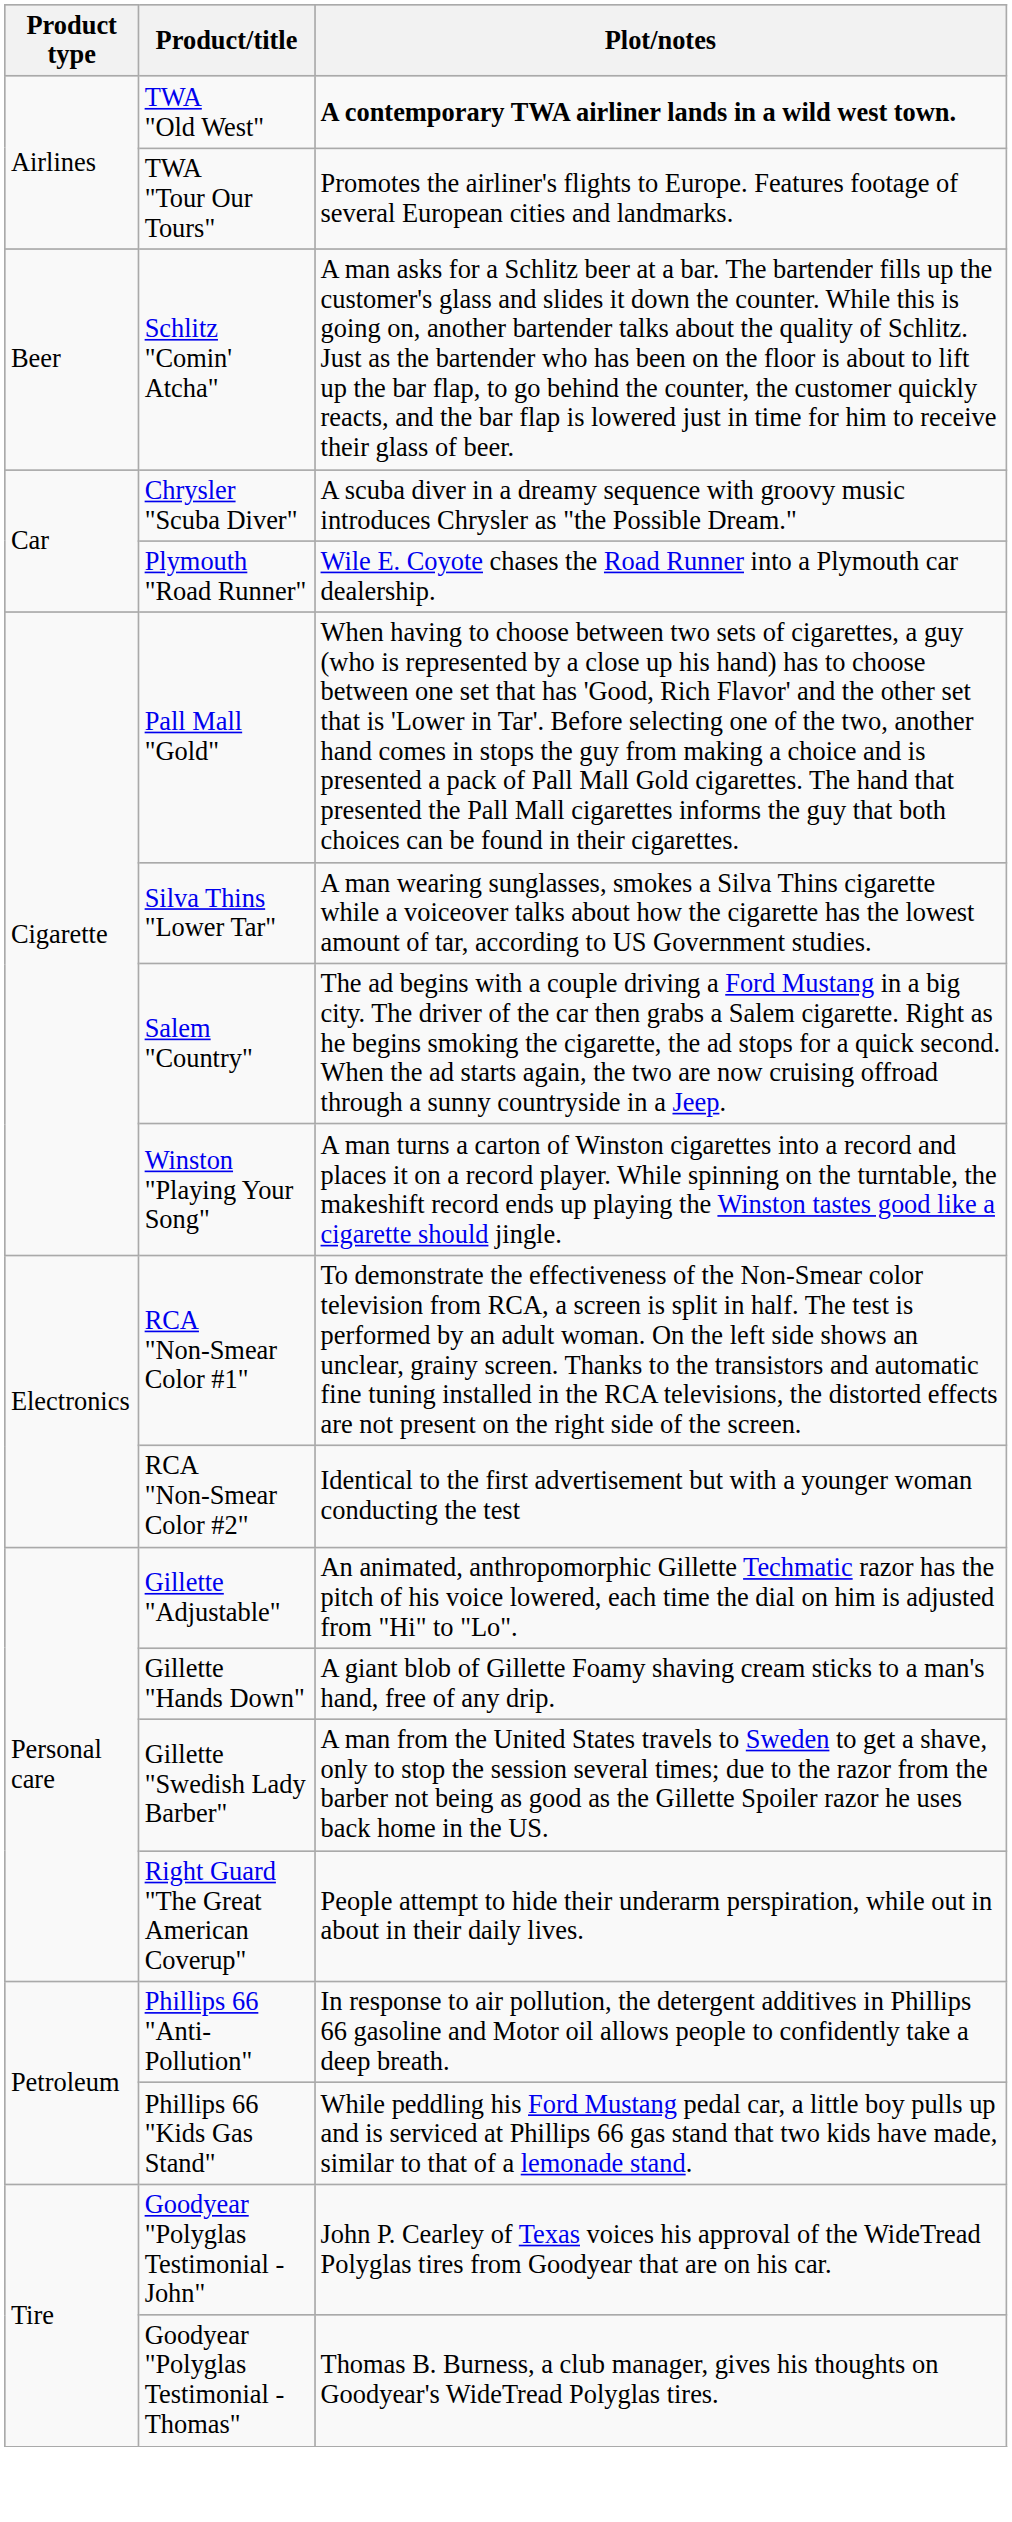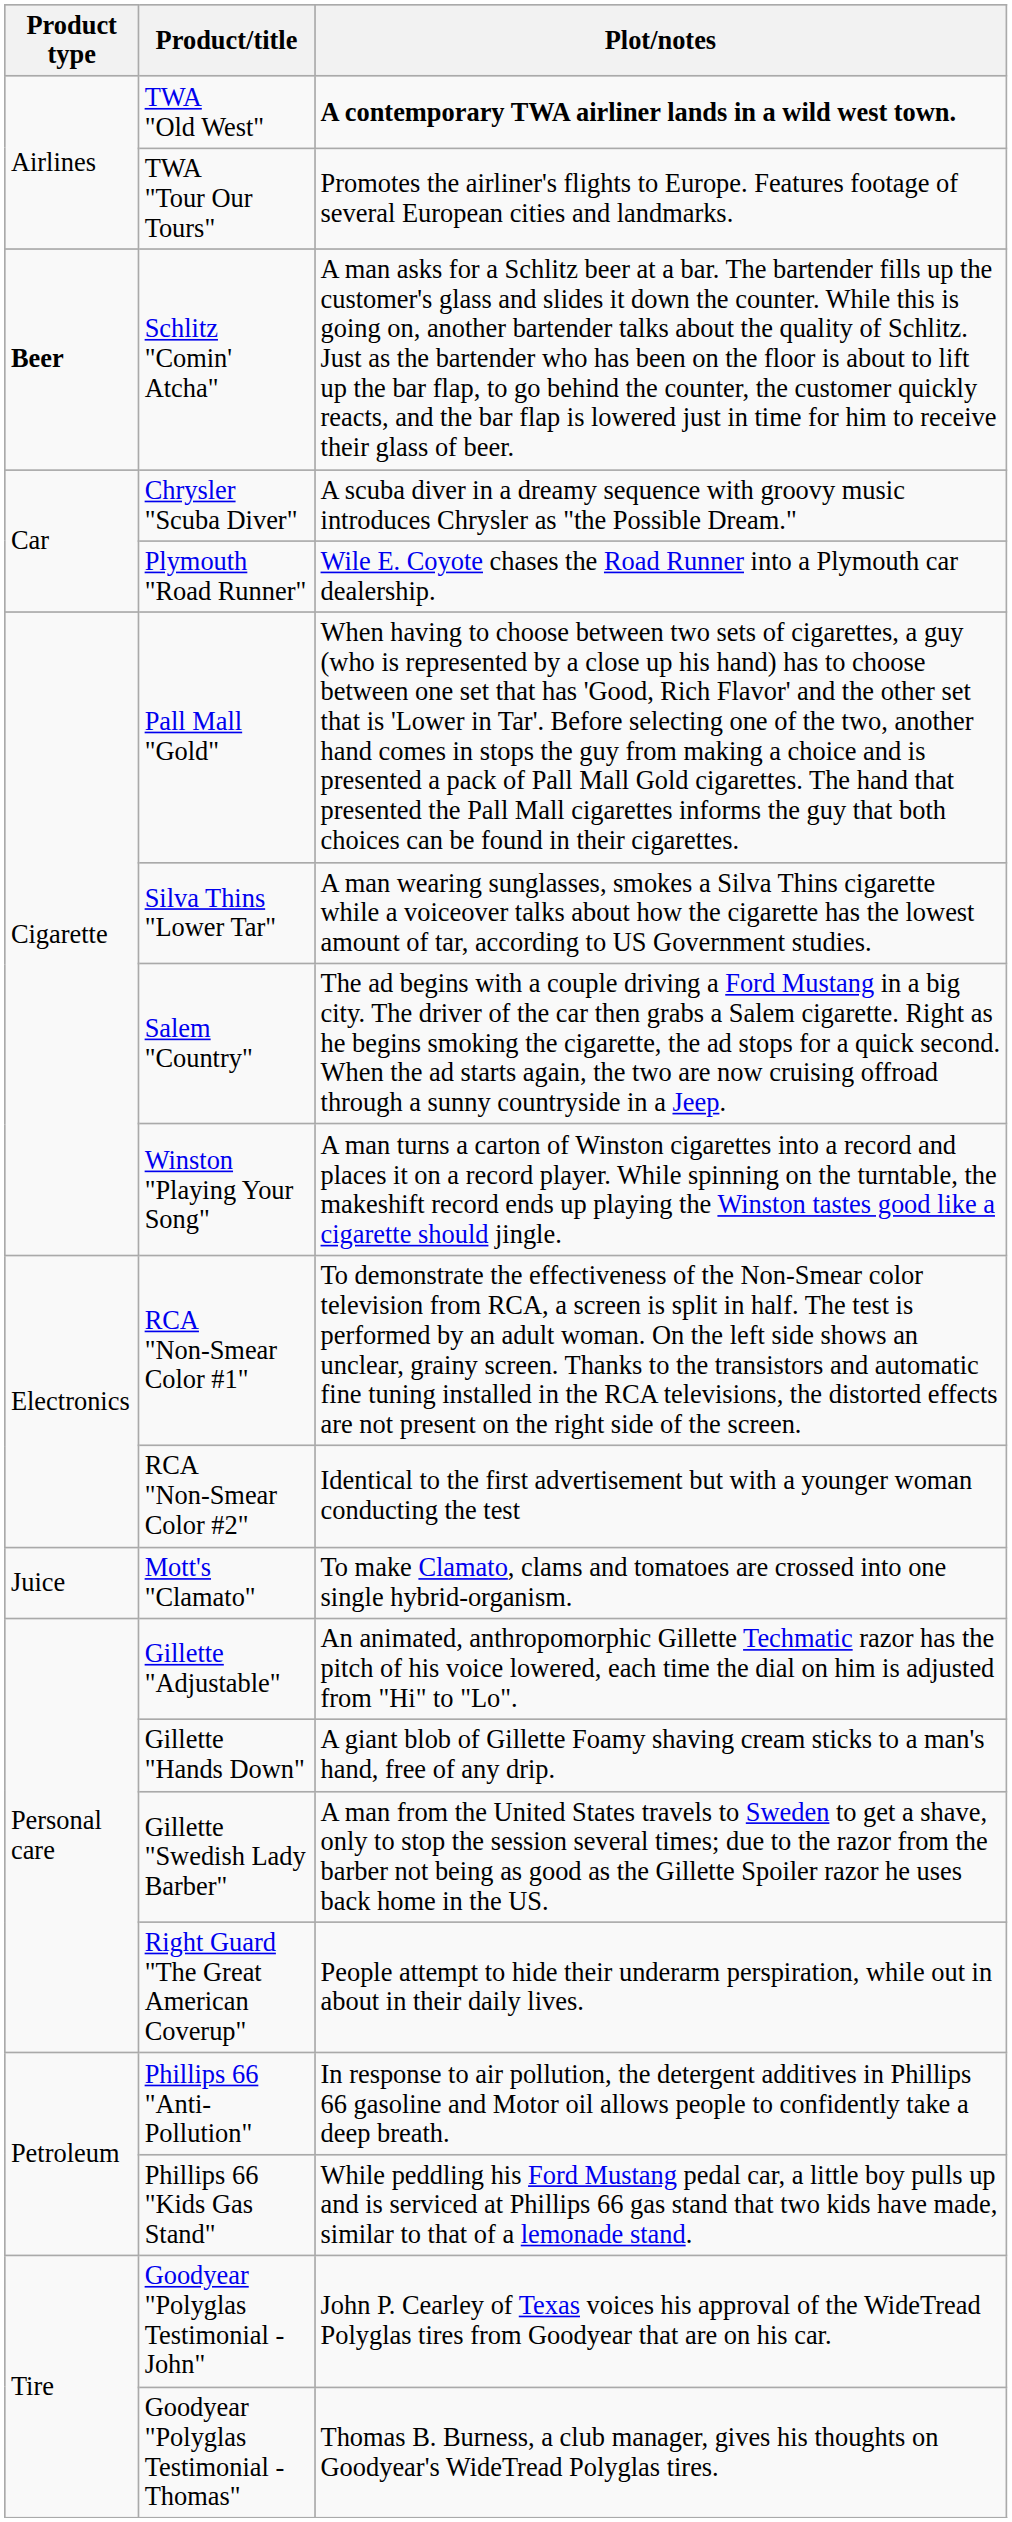Schlitz "Comin' Atcha" | Product type: normal -> bold
+ row: Juice | Mott's "Clamato" | To make Clamato, clams and tomatoes are crossed into one single hybrid-organism.
